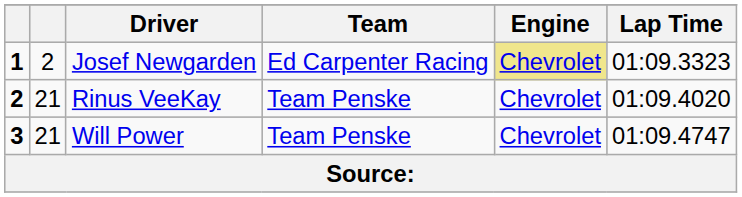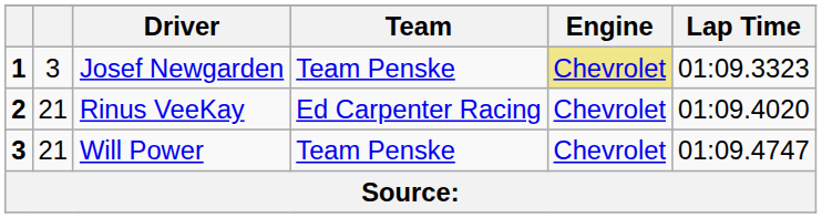Josef Newgarden | column 2: 2 -> 3
Josef Newgarden | Team: Ed Carpenter Racing -> Team Penske
Rinus VeeKay | Team: Team Penske -> Ed Carpenter Racing
